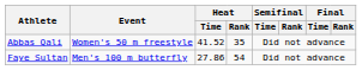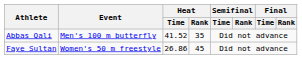Abbas Qali | Event: Women's 50 m freestyle -> Men's 100 m butterfly
Faye Sultan | Event: Men's 100 m butterfly -> Women's 50 m freestyle
Faye Sultan | Heat / Time: 27.86 -> 26.86
Faye Sultan | Heat / Rank: 54 -> 45
